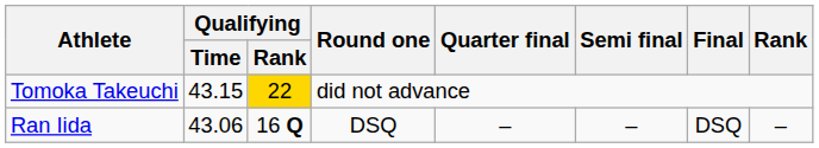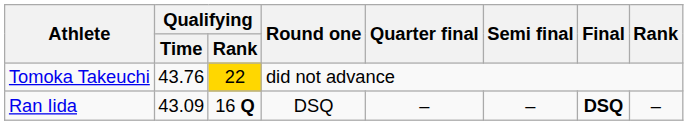Tomoka Takeuchi | Qualifying / Time: 43.15 -> 43.76
Ran Iida | Qualifying / Time: 43.06 -> 43.09
Ran Iida | Final: normal -> bold
